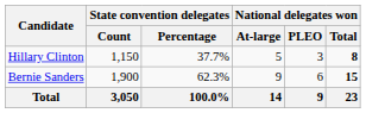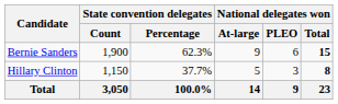rows swapped: Bernie Sanders <-> Hillary Clinton
